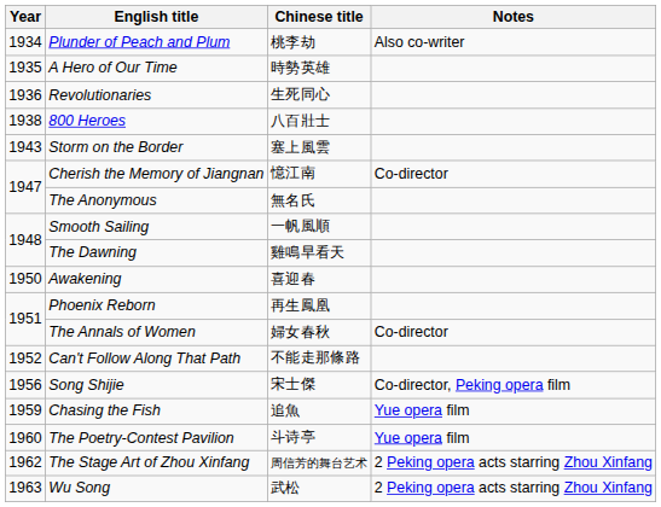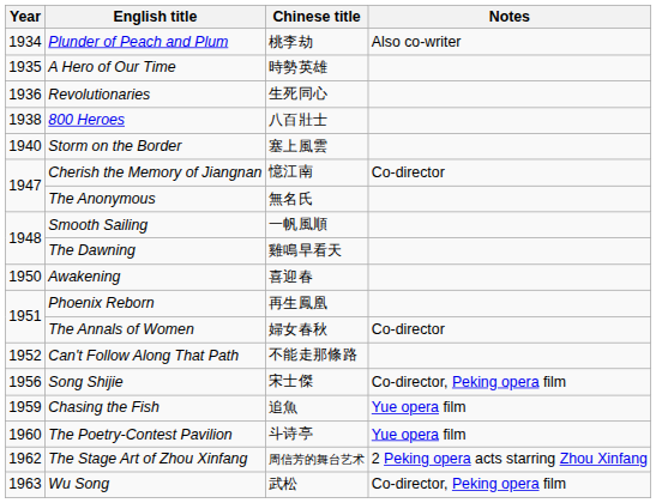Storm on the Border | Year: 1943 -> 1940
Wu Song | Notes: 2 Peking opera acts starring Zhou Xinfang -> Co-director, Peking opera film
